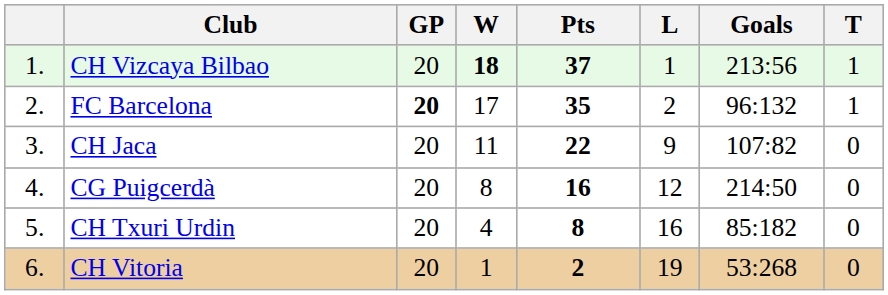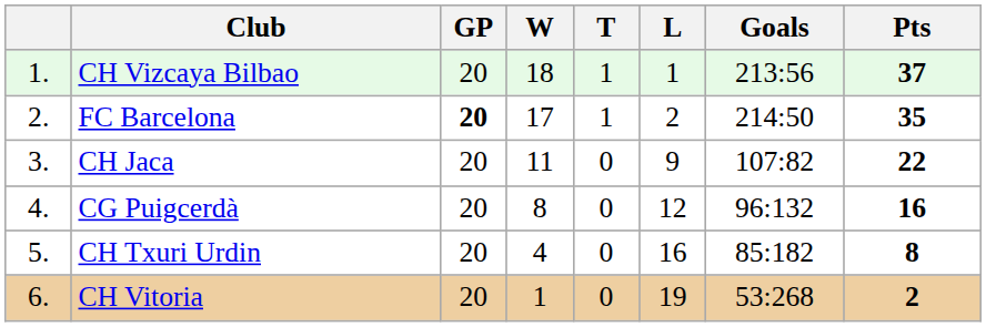columns swapped: T <-> Pts
CH Vizcaya Bilbao | W: bold -> normal
FC Barcelona | Goals: 96:132 -> 214:50
CG Puigcerdà | Goals: 214:50 -> 96:132
